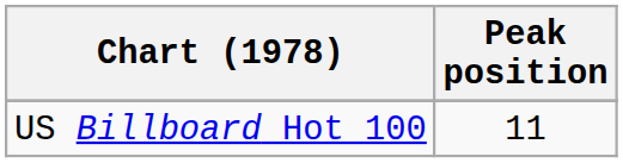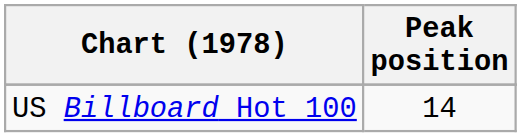US Billboard Hot 100 | Peak position: 11 -> 14
